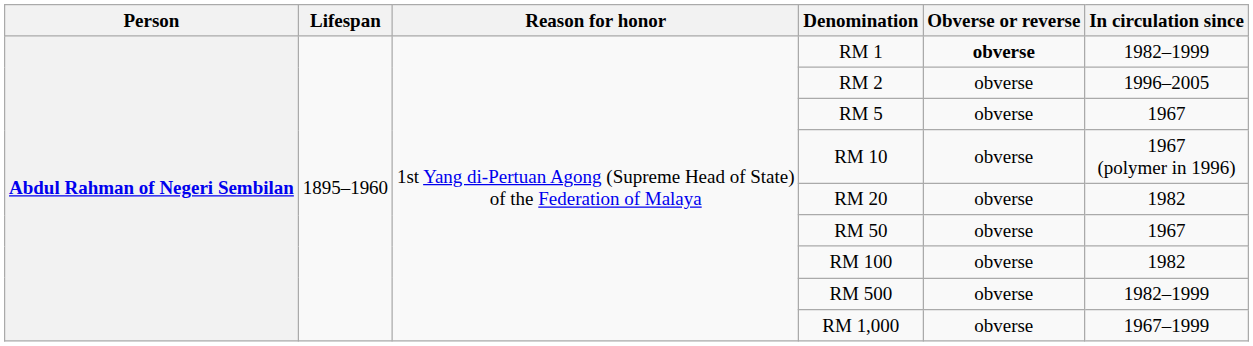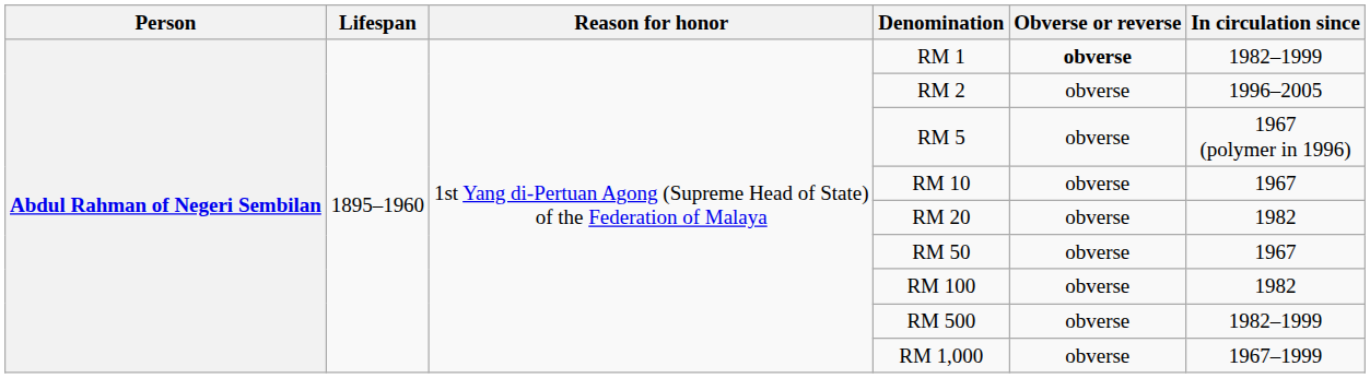RM 5 | In circulation since: 1967 -> 1967 (polymer in 1996)
RM 10 | In circulation since: 1967 (polymer in 1996) -> 1967
